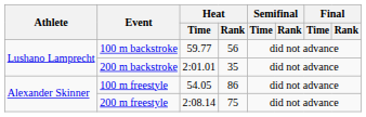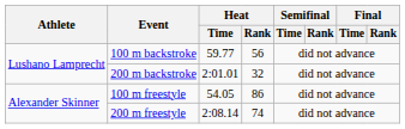200 m backstroke | Heat / Rank: 35 -> 32
200 m freestyle | Heat / Rank: 75 -> 74
